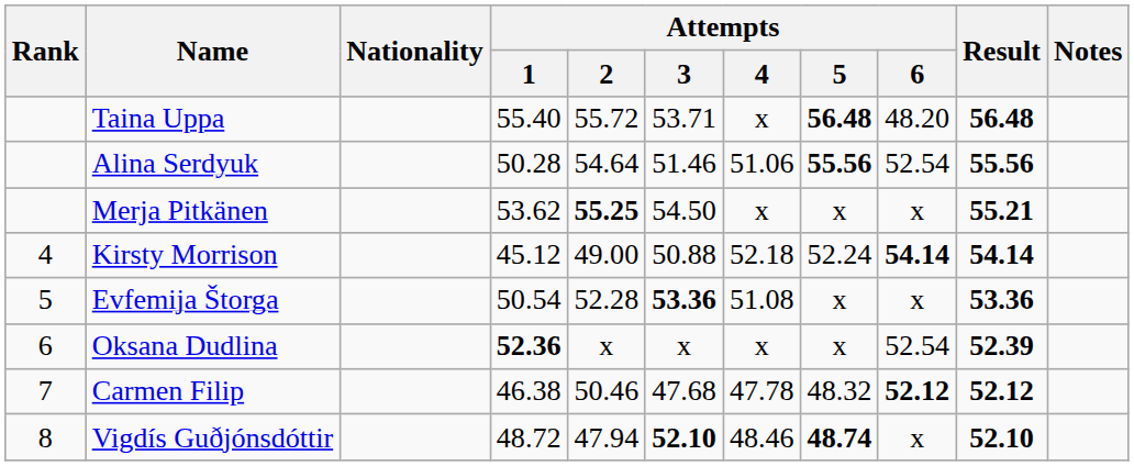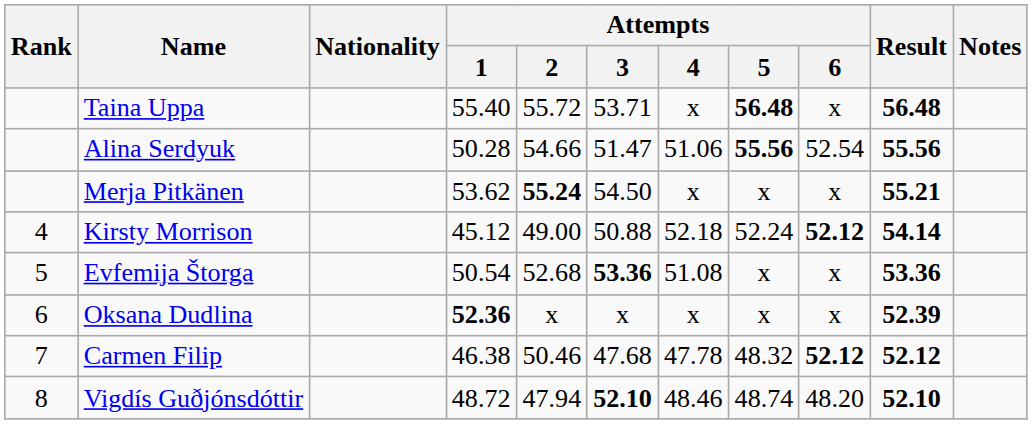Taina Uppa | Attempts / 6: 48.20 -> x
Alina Serdyuk | Attempts / 2: 54.64 -> 54.66
Alina Serdyuk | Attempts / 3: 51.46 -> 51.47
Merja Pitkänen | Attempts / 2: 55.25 -> 55.24
Kirsty Morrison | Attempts / 6: 54.14 -> 52.12
Evfemija Štorga | Attempts / 2: 52.28 -> 52.68
Oksana Dudlina | Attempts / 6: 52.54 -> x
Vigdís Guðjónsdóttir | Attempts / 5: bold -> normal
Vigdís Guðjónsdóttir | Attempts / 6: x -> 48.20
